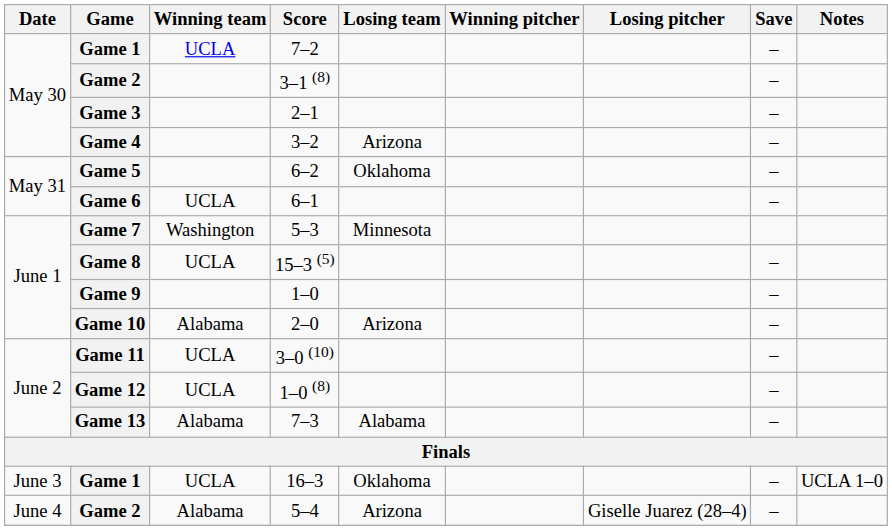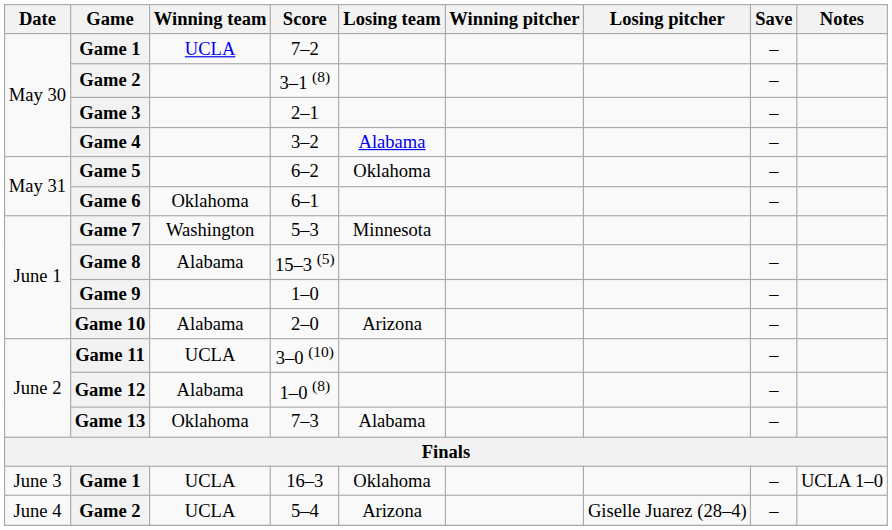3–2 | Losing team: Arizona -> Alabama
6–1 | Winning team: UCLA -> Oklahoma
15–3 (5) | Winning team: UCLA -> Alabama
1–0 (8) | Winning team: UCLA -> Alabama
7–3 | Winning team: Alabama -> Oklahoma
5–4 | Winning team: Alabama -> UCLA
